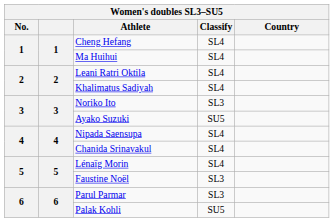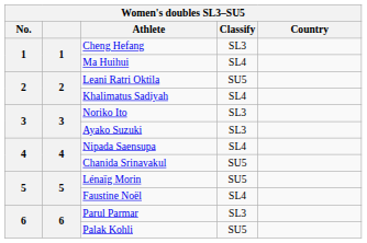Cheng Hefang | Classify: SL4 -> SL3
Leani Ratri Oktila | Classify: SL4 -> SU5
Ayako Suzuki | Classify: SU5 -> SL3
Chanida Srinavakul | Classify: SL4 -> SU5
Lénaïg Morin | Classify: SL4 -> SU5
Faustine Noël | Classify: SL3 -> SL4
